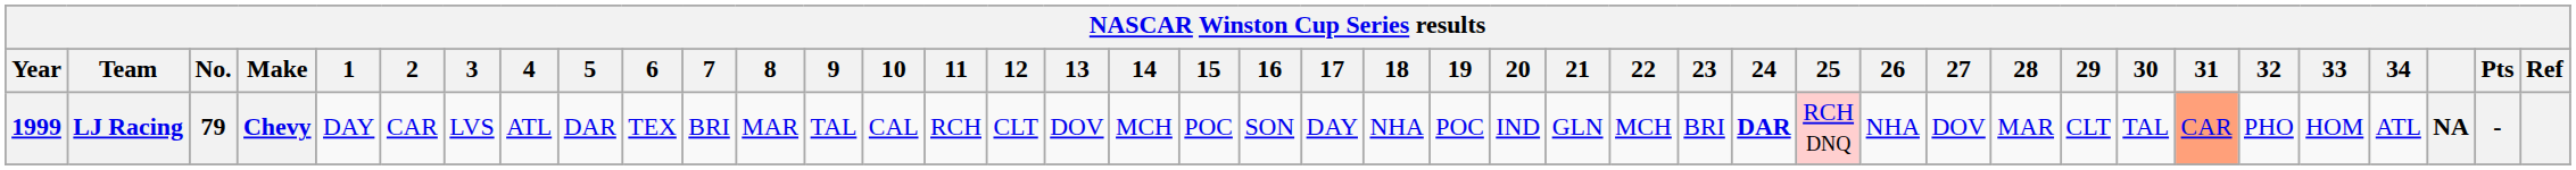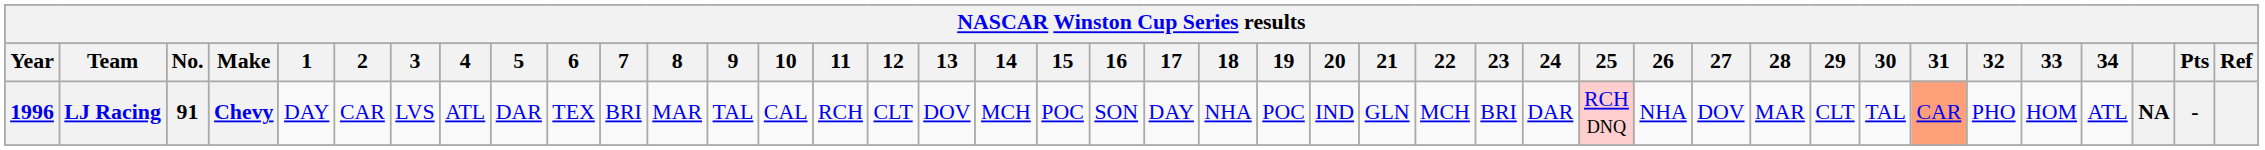LJ Racing | Year: 1999 -> 1996
LJ Racing | No.: 79 -> 91
LJ Racing | 24: bold -> normal
